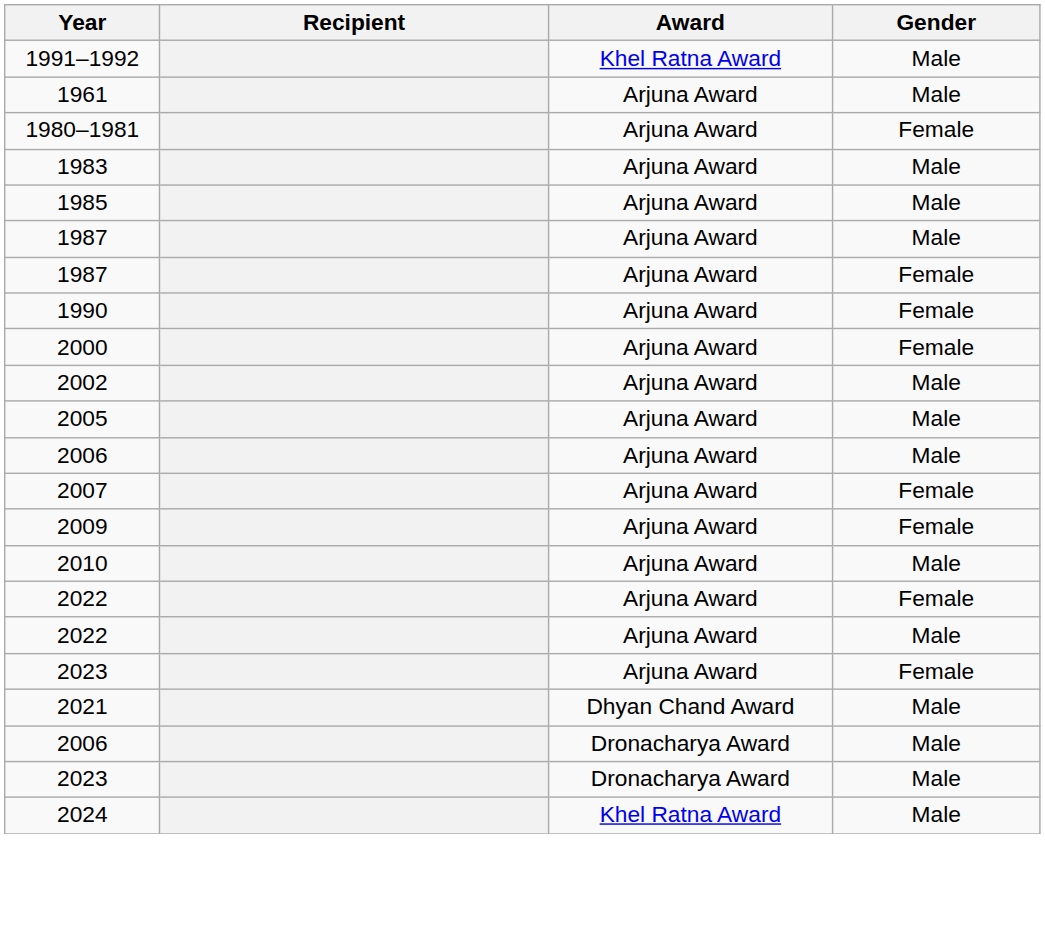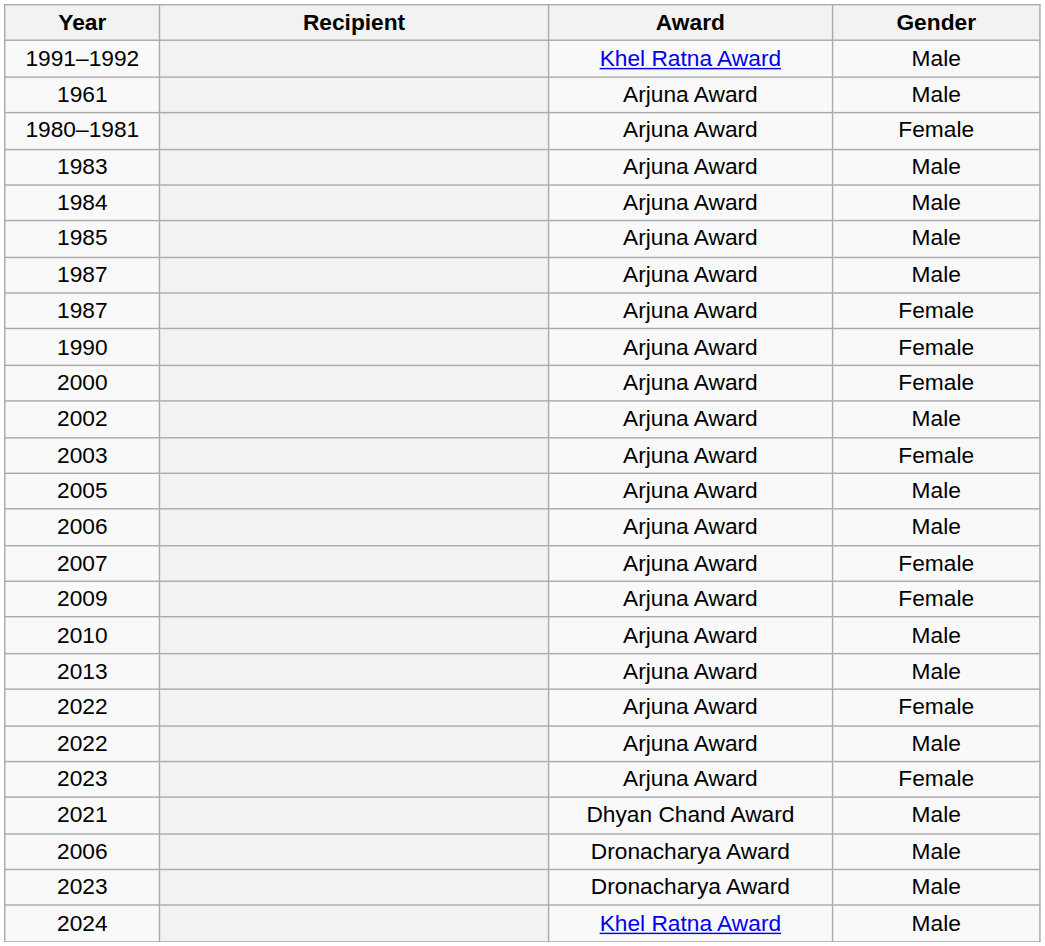+ row: 1984 | Arjuna Award | Male
+ row: 2003 | Arjuna Award | Female
+ row: 2013 | Arjuna Award | Male
